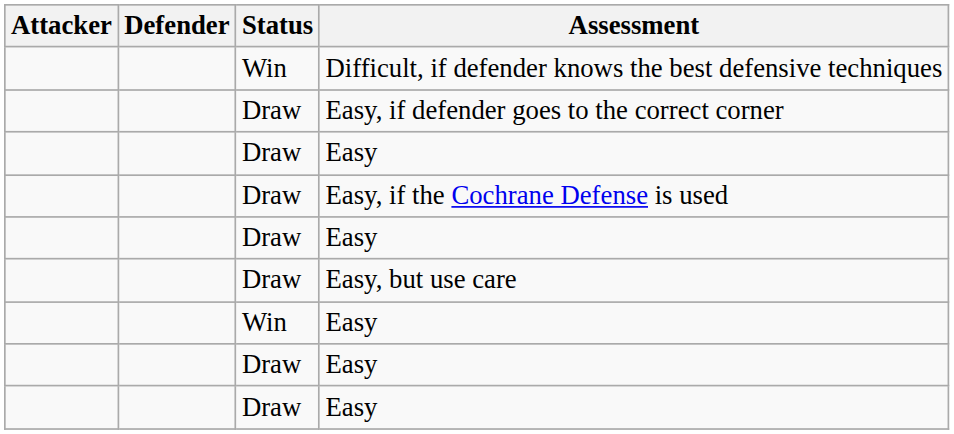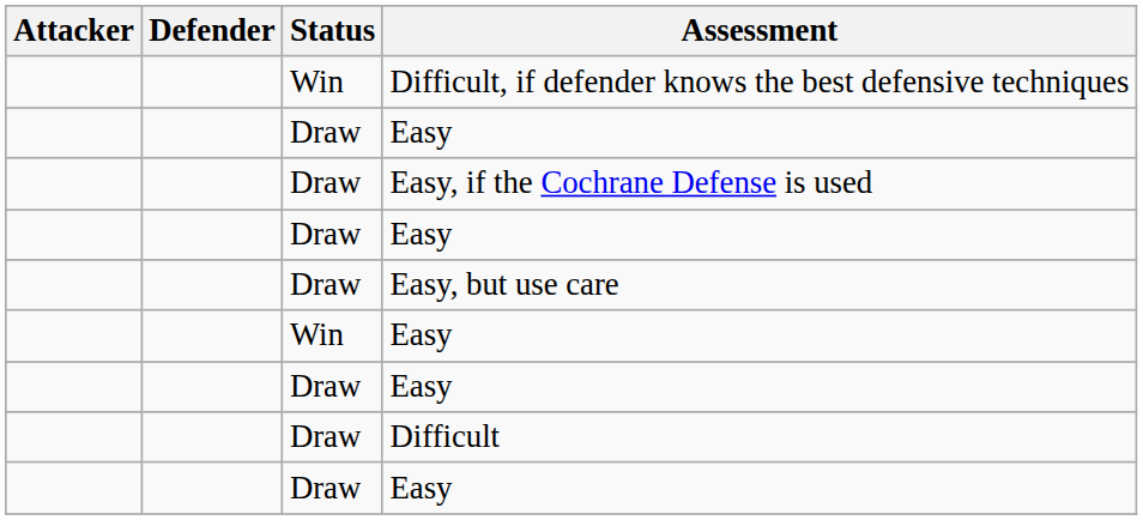- row: Draw | Easy, if defender goes to the correct corner
+ row: Draw | Difficult
